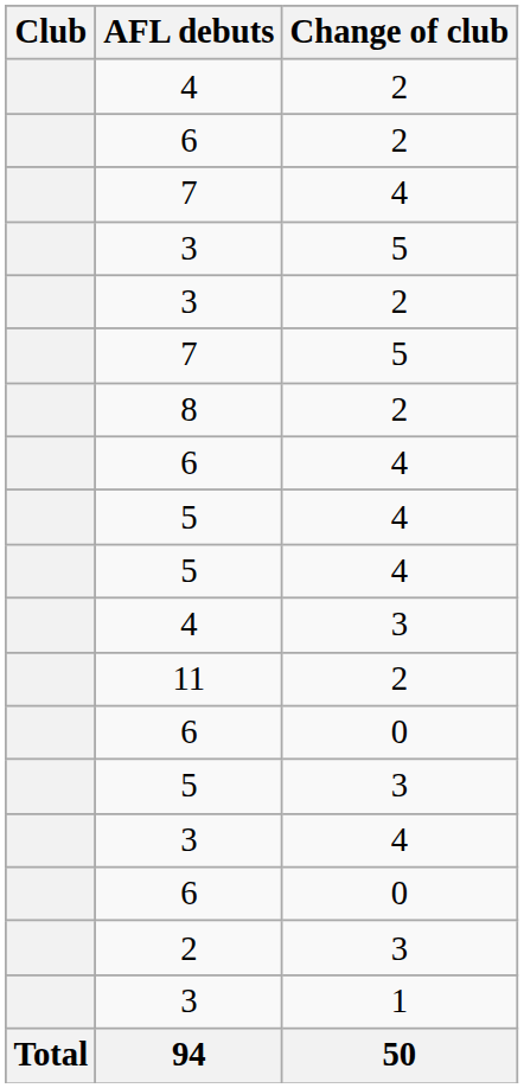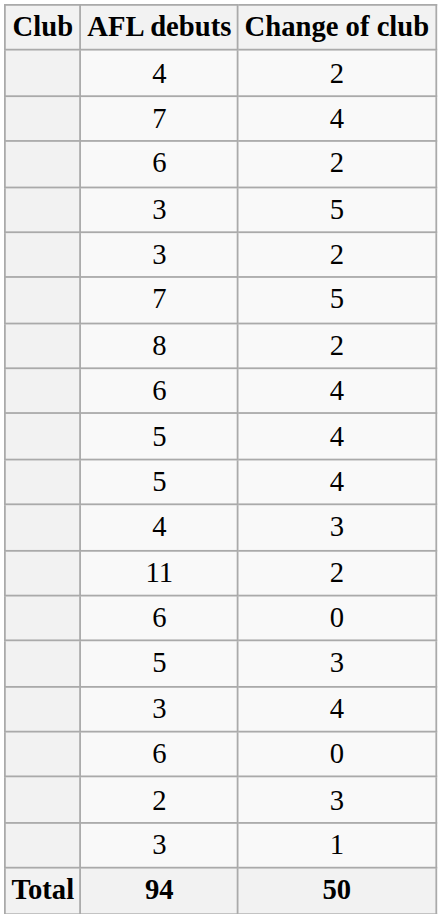rows swapped: 6 / 2 <-> 7 / 4
